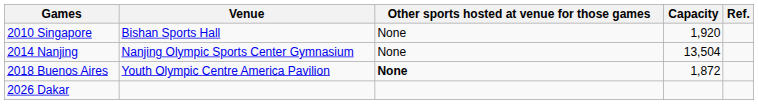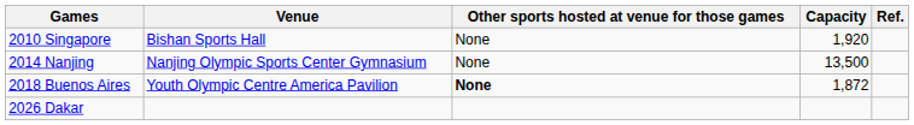2014 Nanjing | Capacity: 13,504 -> 13,500
